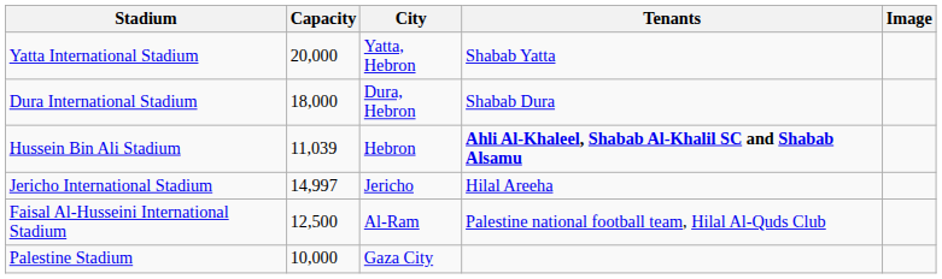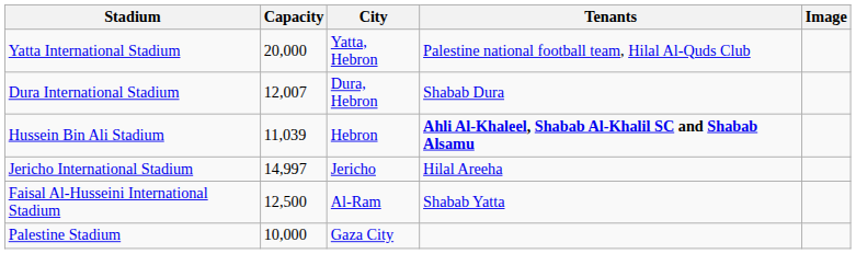Yatta International Stadium | Tenants: Shabab Yatta -> Palestine national football team, Hilal Al-Quds Club
Dura International Stadium | Capacity: 18,000 -> 12,007
Faisal Al-Husseini International Stadium | Tenants: Palestine national football team, Hilal Al-Quds Club -> Shabab Yatta
